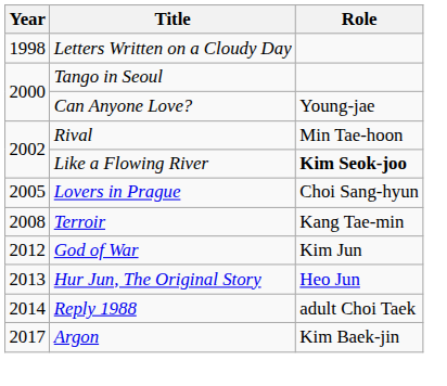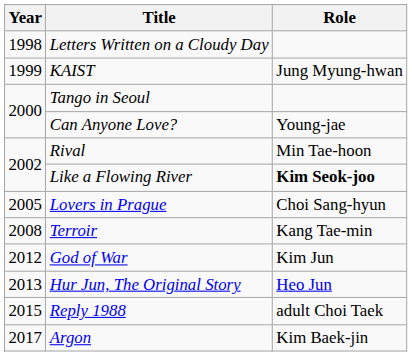+ row: 1999 | KAIST | Jung Myung-hwan
Reply 1988 | Year: 2014 -> 2015
